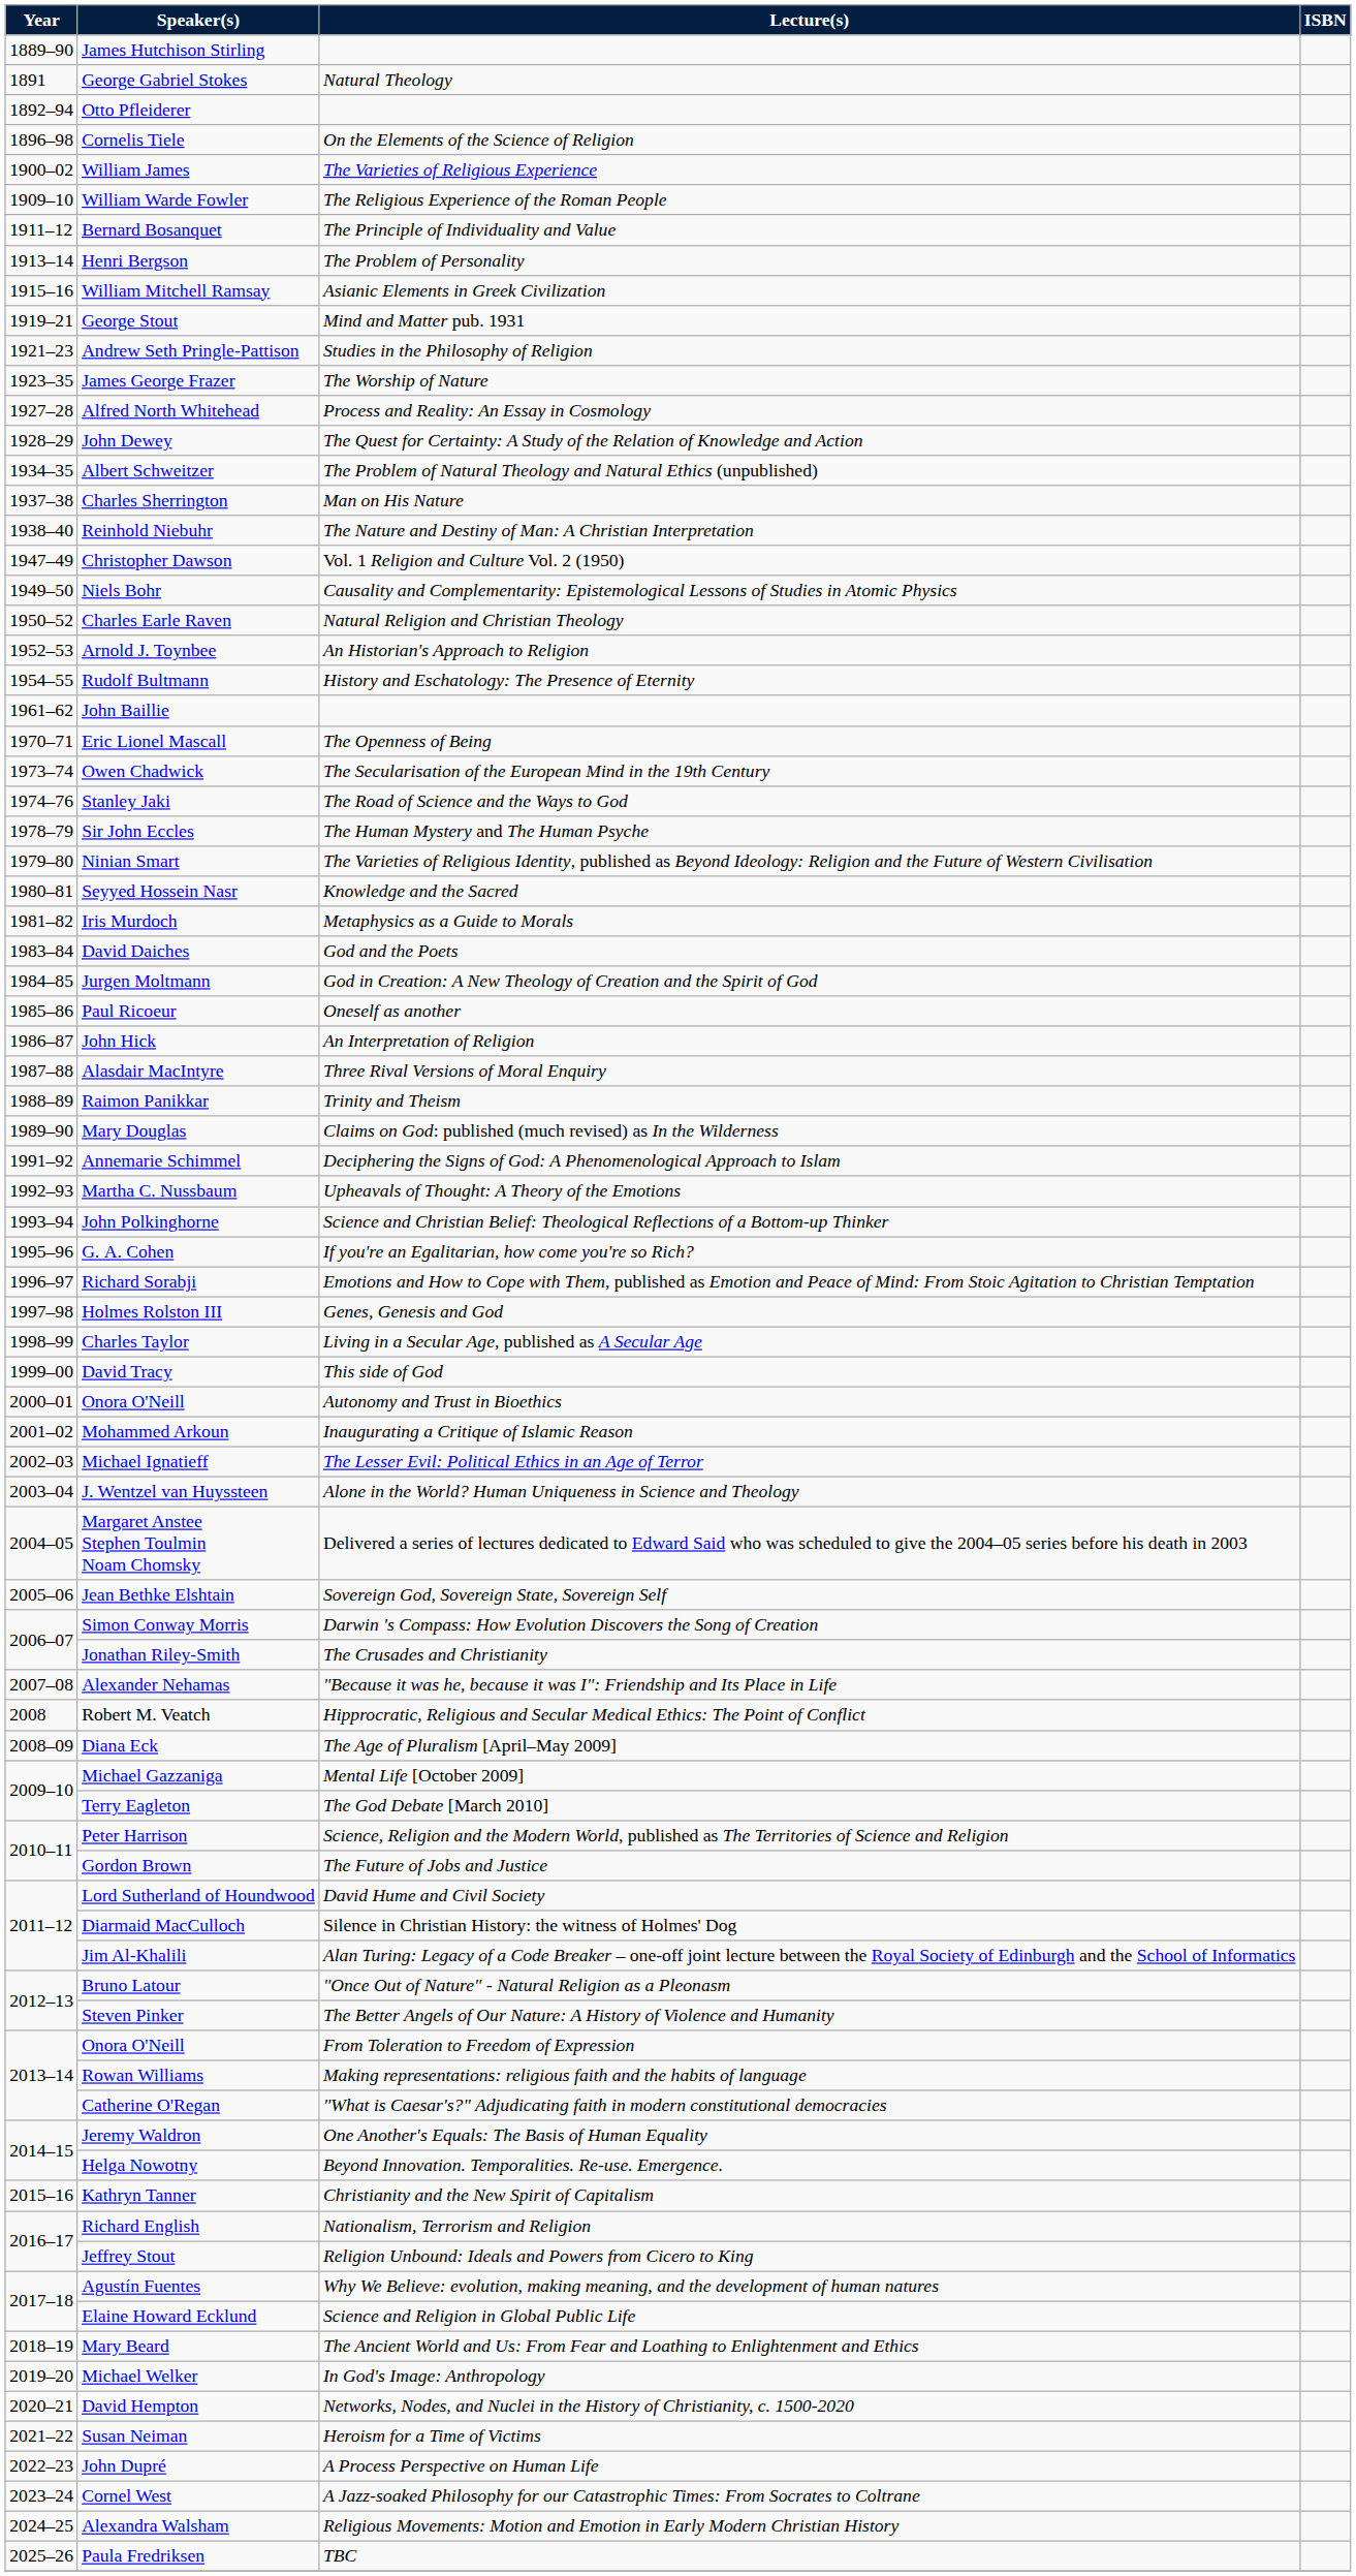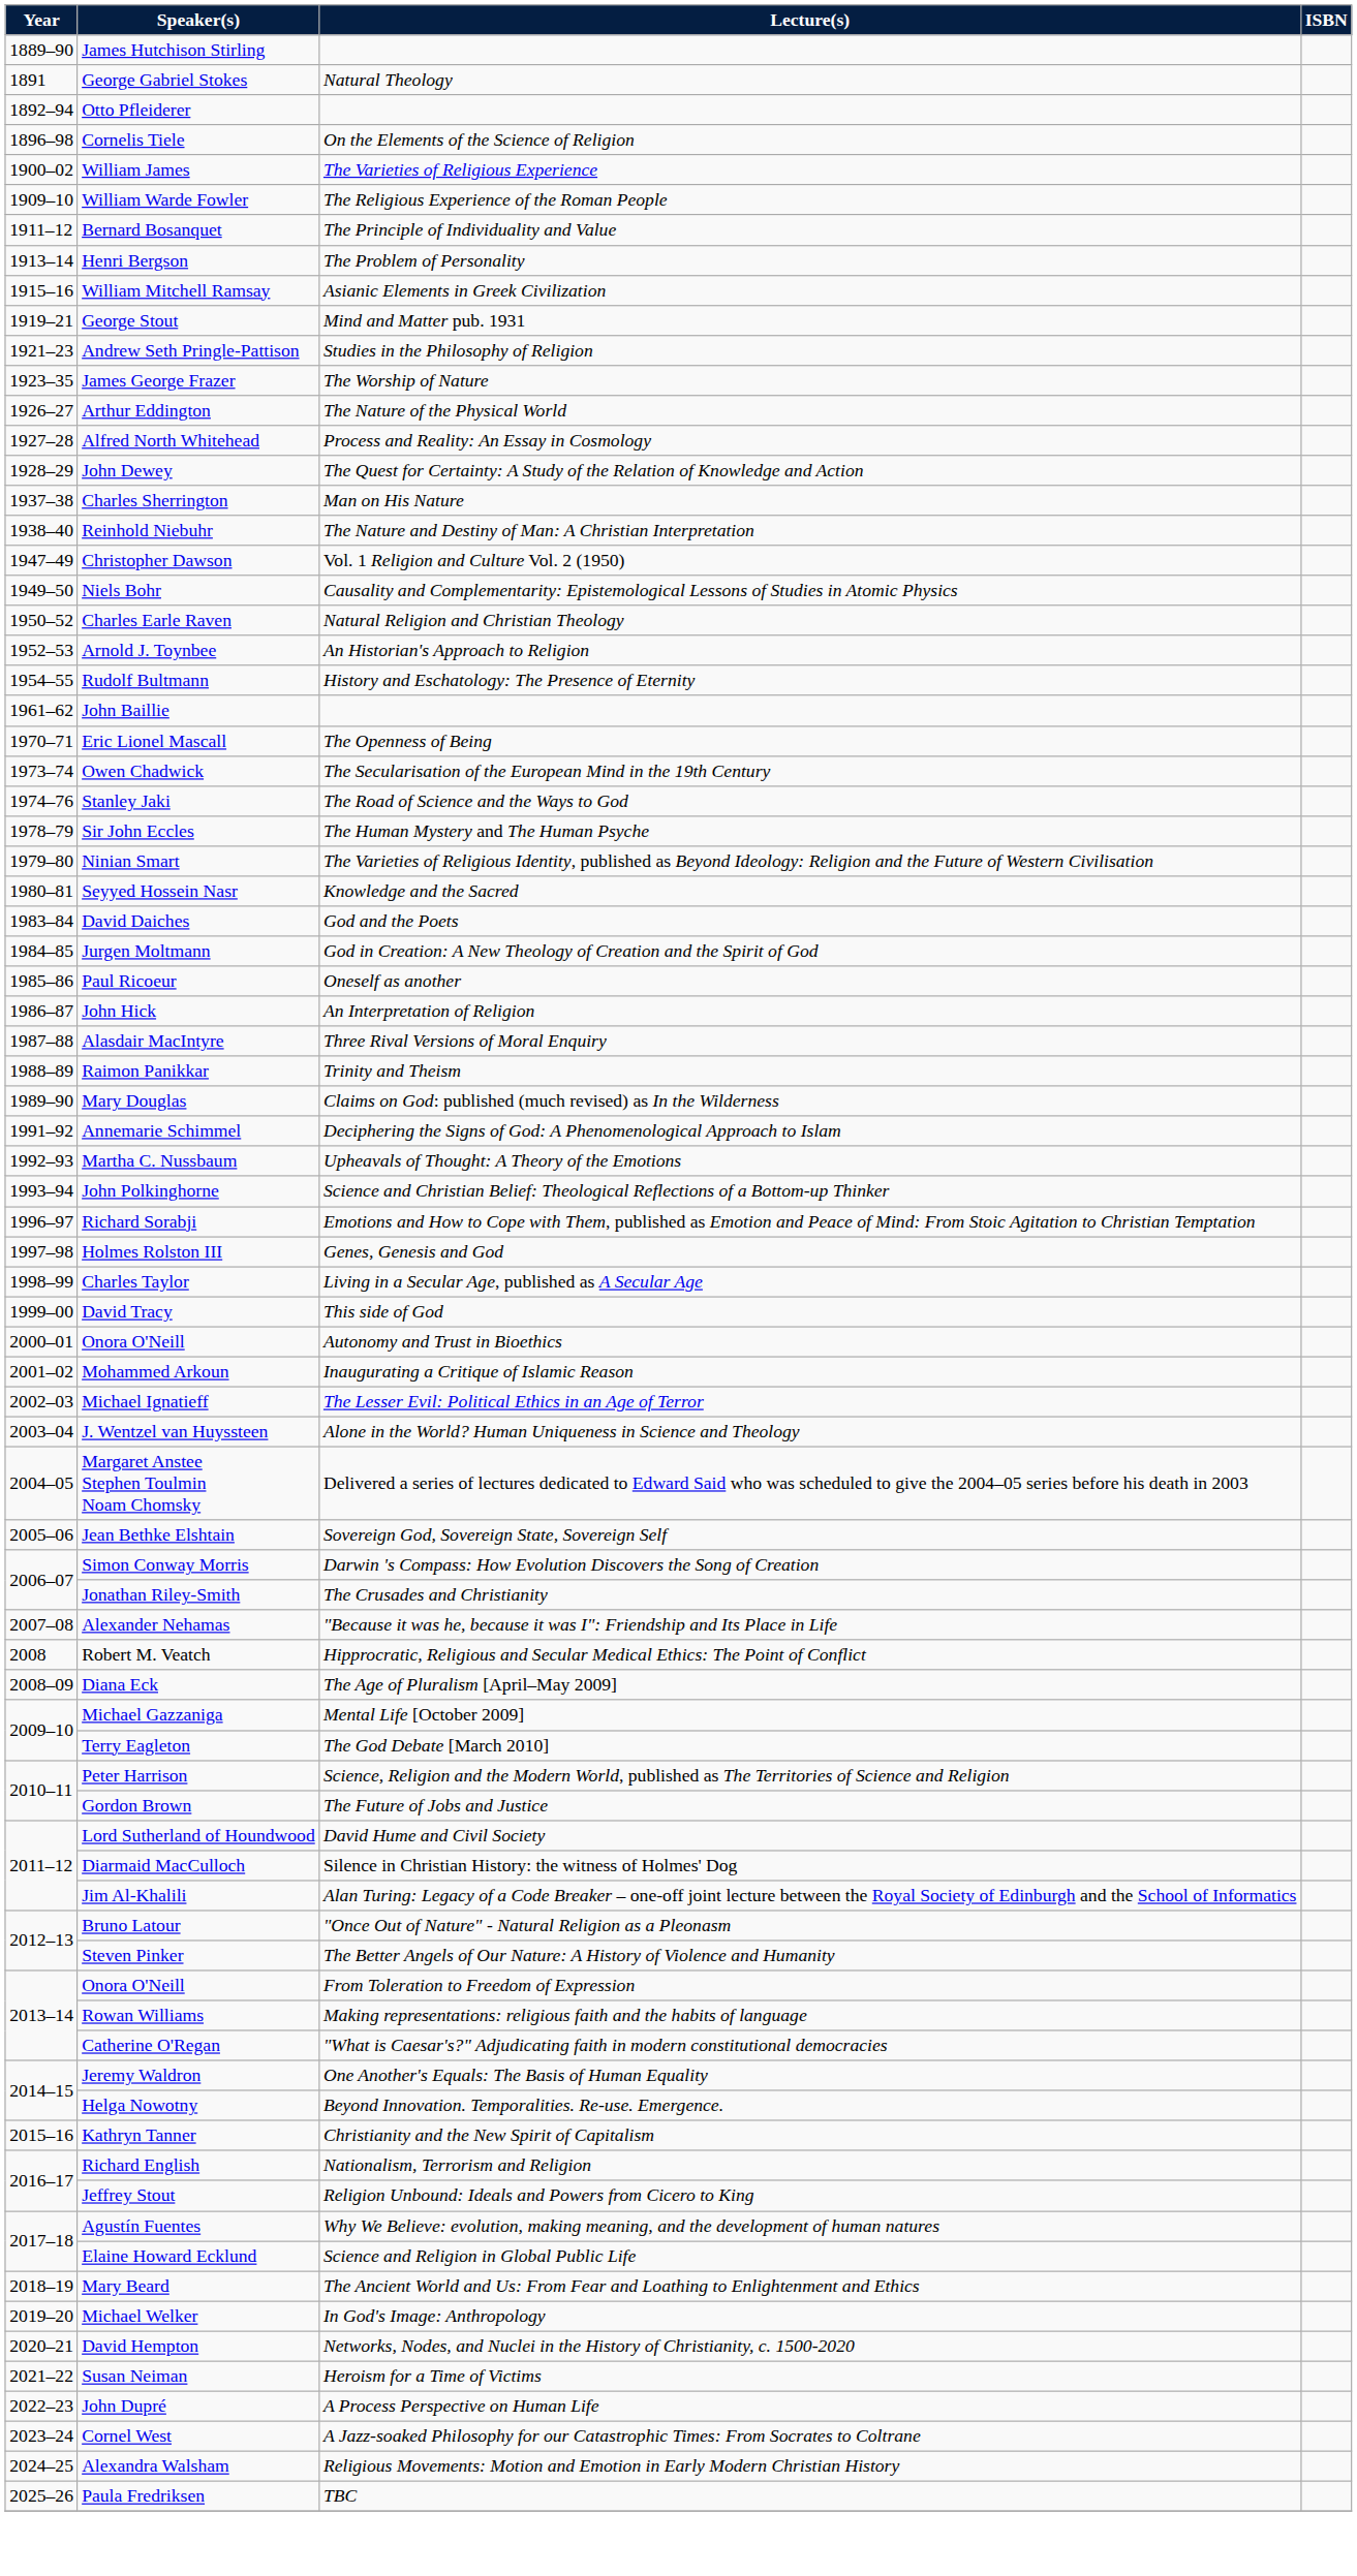+ row: 1926–27 | Arthur Eddington | The Nature of the Physical World
- row: 1934–35 | Albert Schweitzer | The Problem of Natural Theology and Natural Ethics (unpublished)
- row: 1981–82 | Iris Murdoch | Metaphysics as a Guide to Morals
- row: 1995–96 | G. A. Cohen | If you're an Egalitarian, how come you're so Rich?
